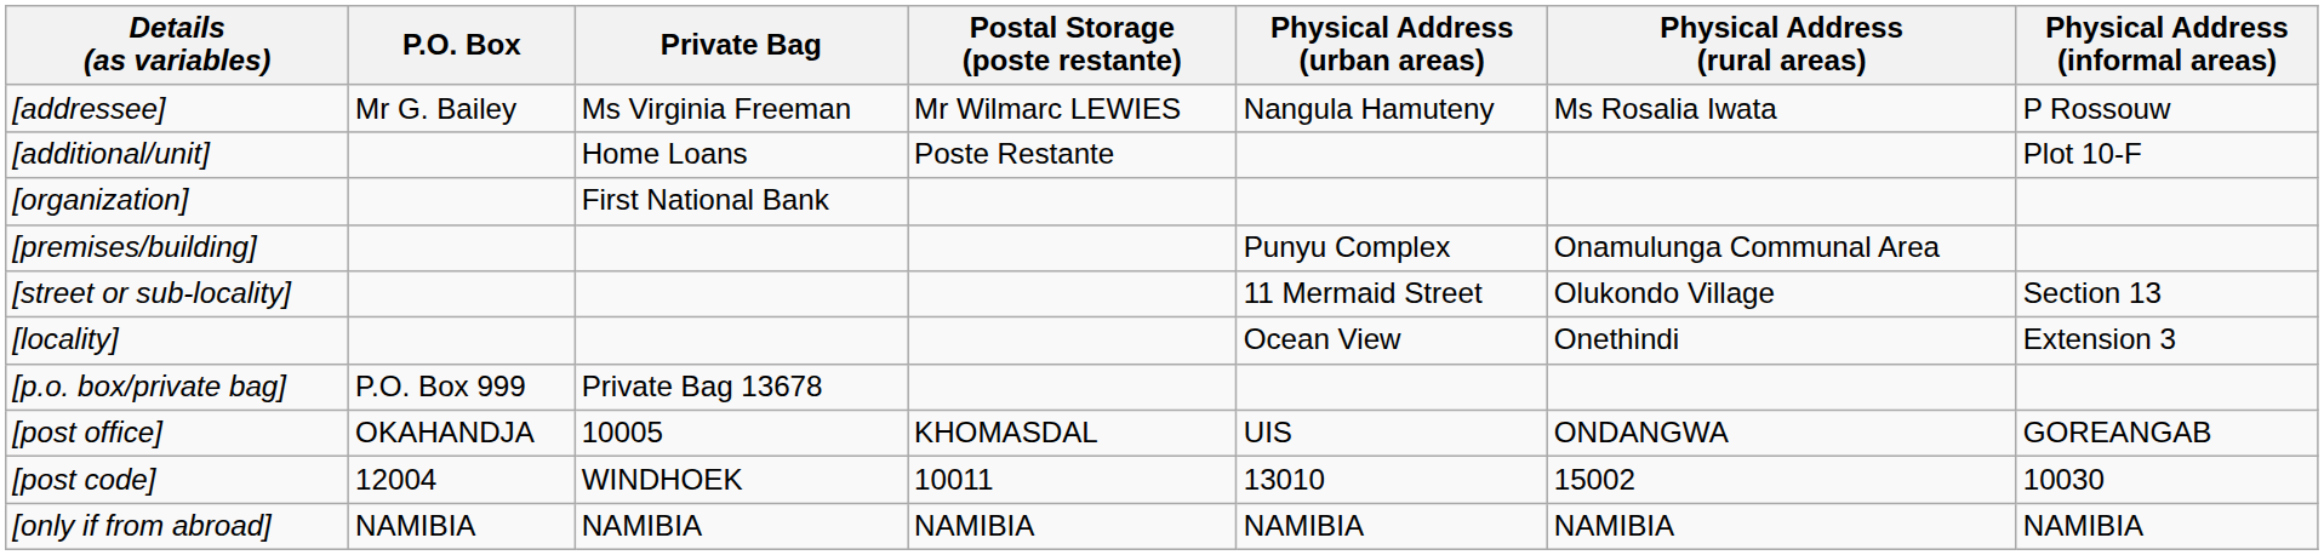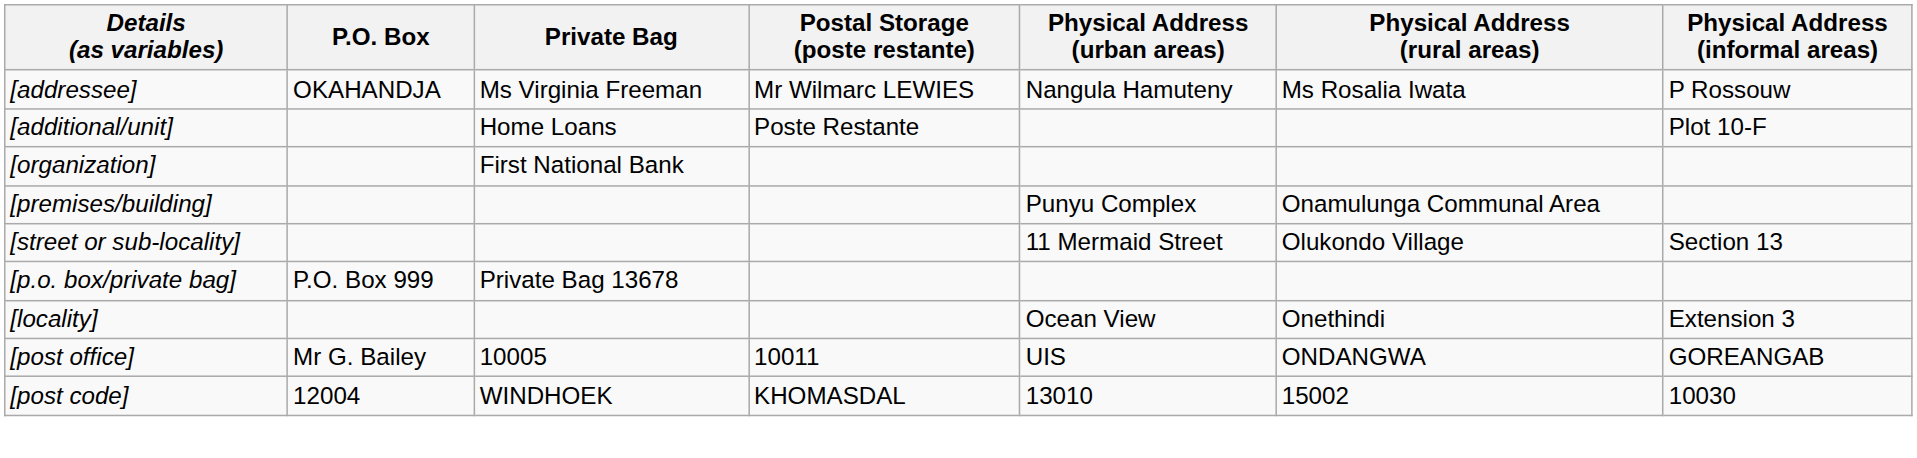[addressee] | P.O. Box: Mr G. Bailey -> OKAHANDJA
rows swapped: [locality] <-> [p.o. box/private bag]
[post office] | P.O. Box: OKAHANDJA -> Mr G. Bailey
[post office] | Postal Storage (poste restante): KHOMASDAL -> 10011
[post code] | Postal Storage (poste restante): 10011 -> KHOMASDAL
- row: [only if from abroad] | NAMIBIA | NAMIBIA | NAMIBIA | NAMIBIA | NAMIBIA | NAMIBIA
